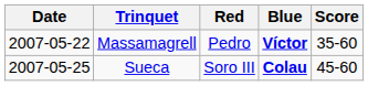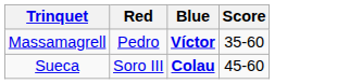- column: Date | 2007-05-22 | 2007-05-25
